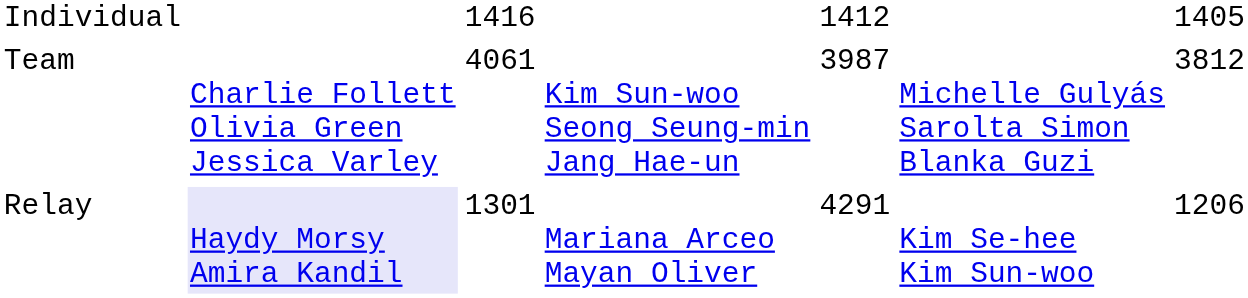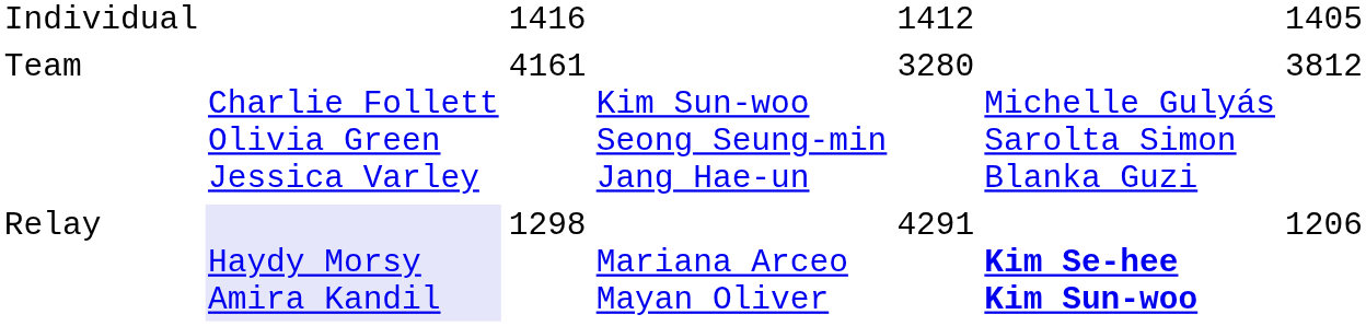Team | column 3: 4061 -> 4161
Team | column 5: 3987 -> 3280
Relay | column 3: 1301 -> 1298
Relay | column 6: normal -> bold
